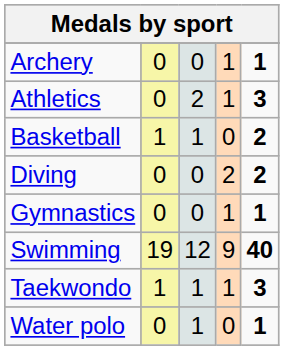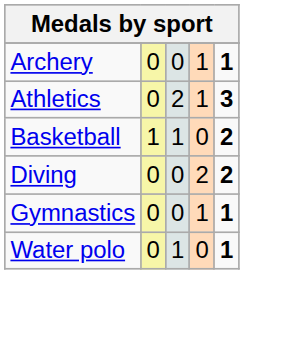- row: Swimming | 19 | 12 | 9 | 40
- row: Taekwondo | 1 | 1 | 1 | 3
